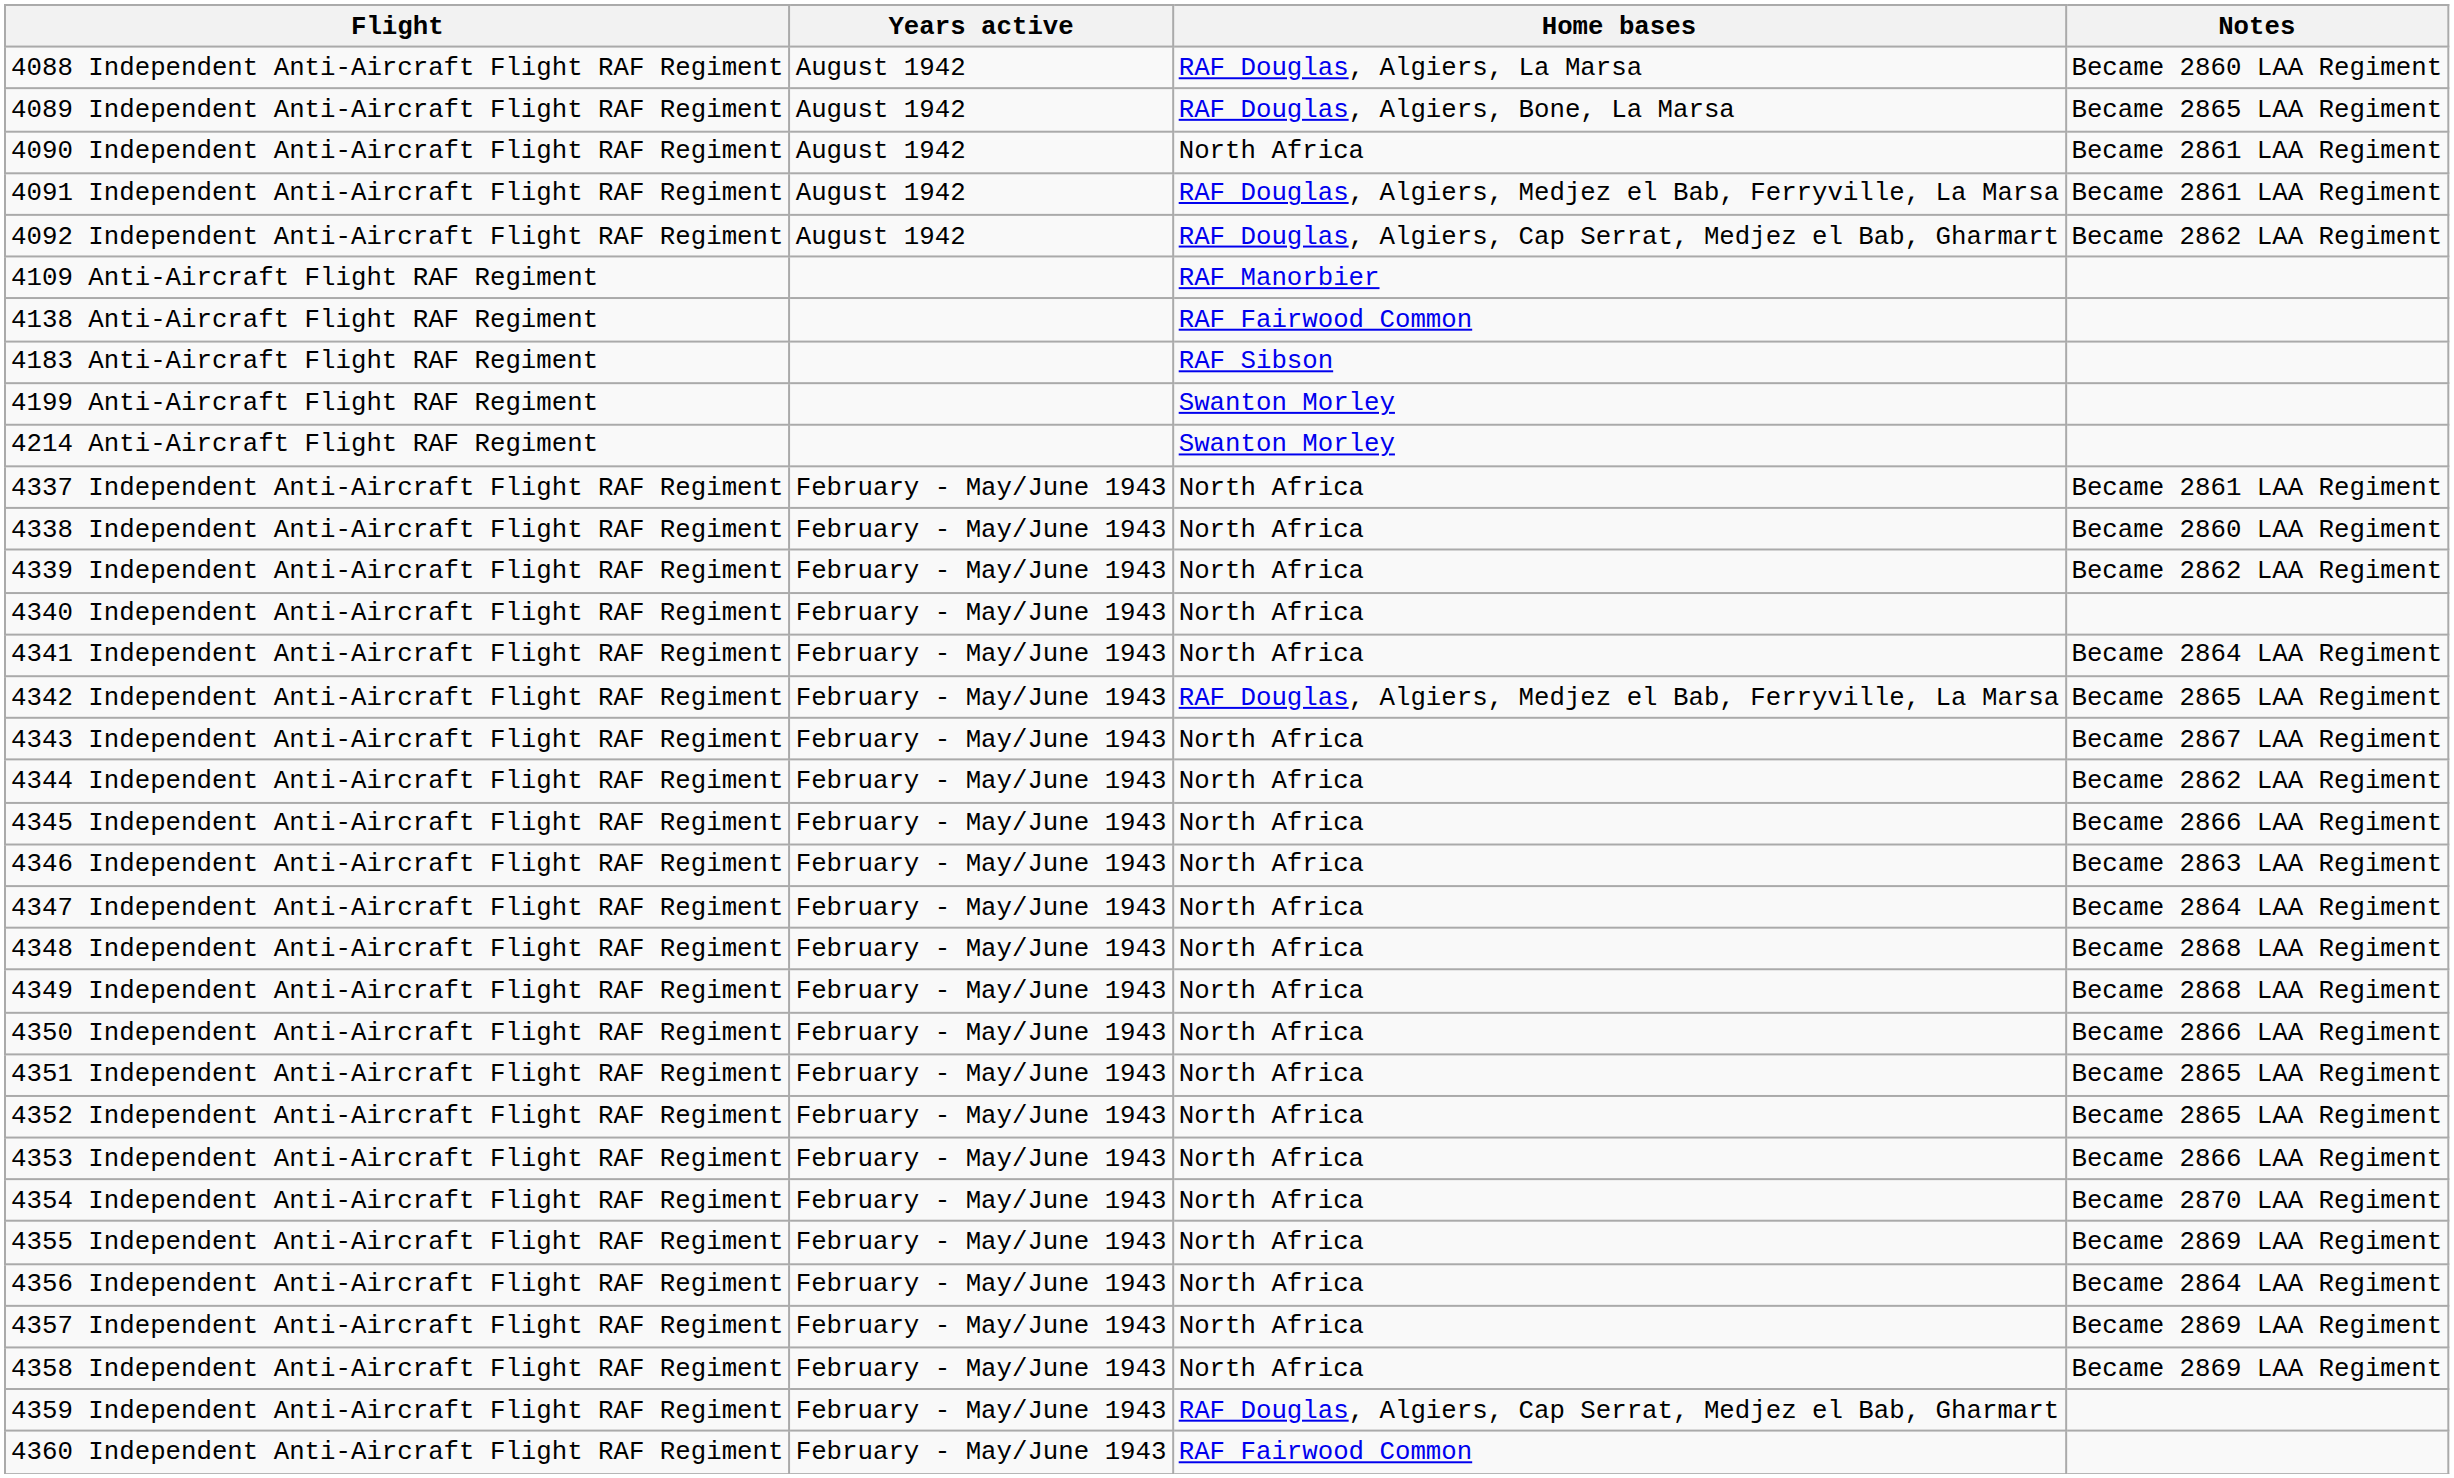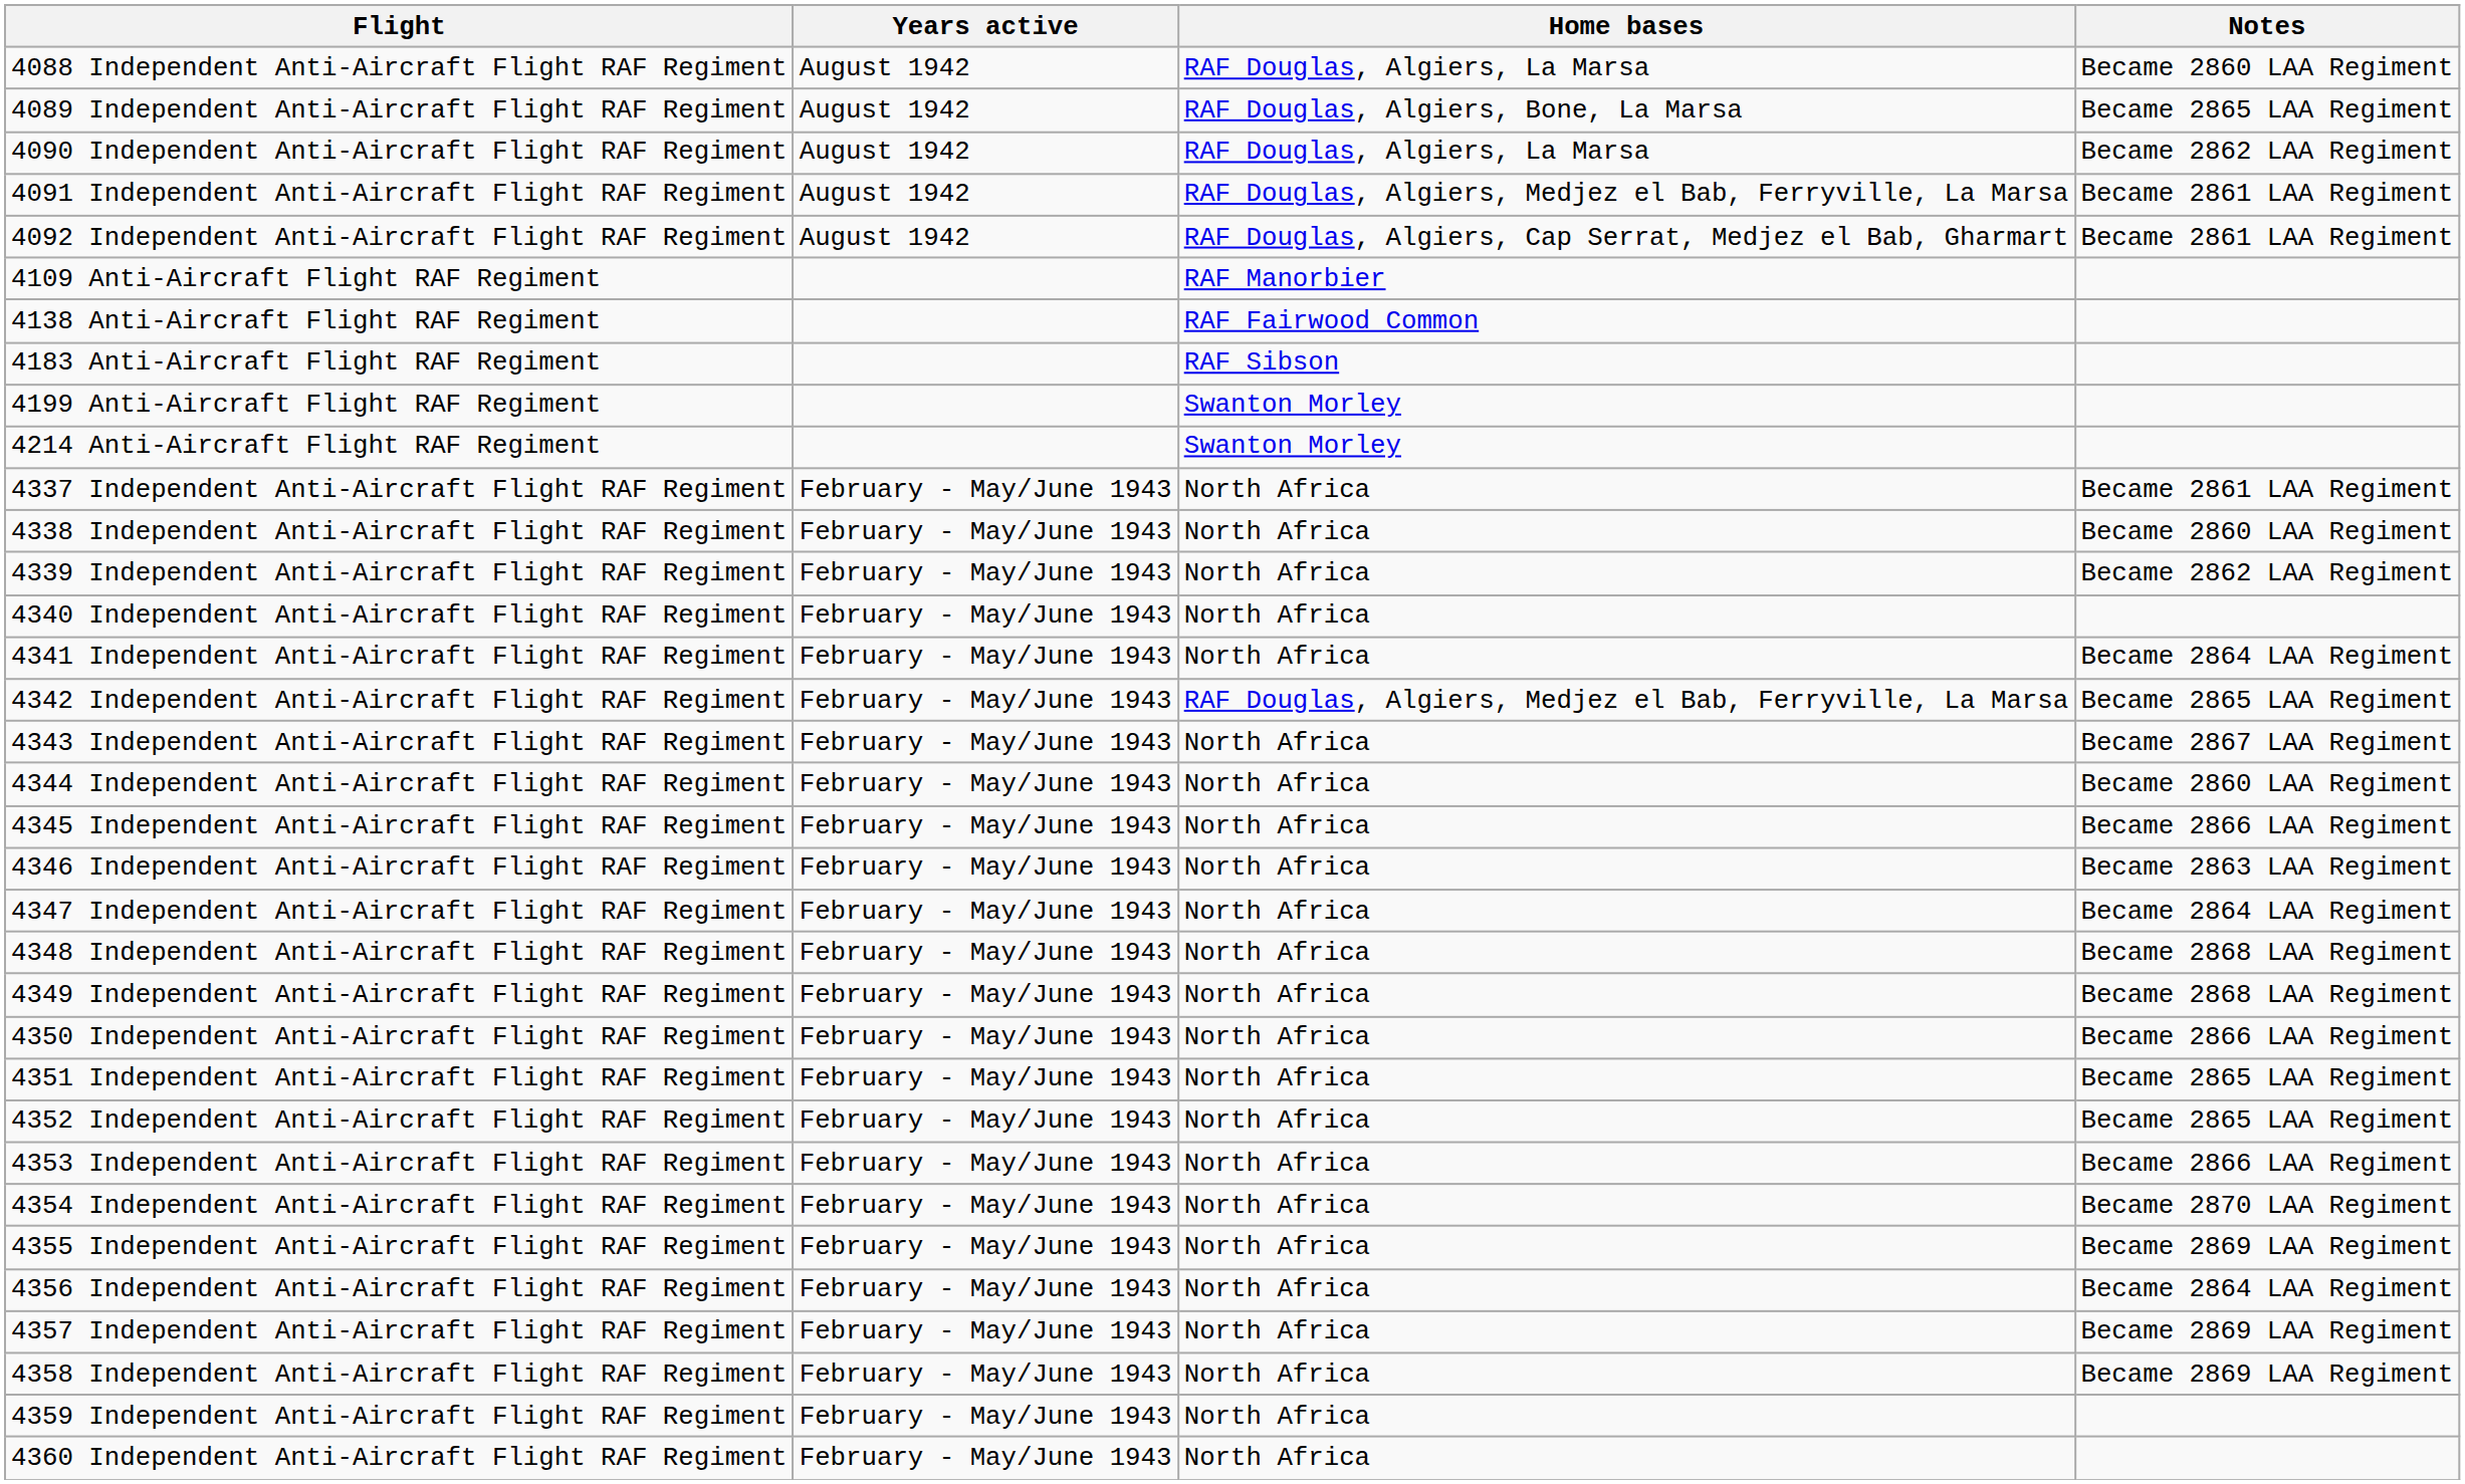4090 Independent Anti-Aircraft Flight RAF Regiment | Home bases: North Africa -> RAF Douglas, Algiers, La Marsa
4090 Independent Anti-Aircraft Flight RAF Regiment | Notes: Became 2861 LAA Regiment -> Became 2862 LAA Regiment
4092 Independent Anti-Aircraft Flight RAF Regiment | Notes: Became 2862 LAA Regiment -> Became 2861 LAA Regiment
4344 Independent Anti-Aircraft Flight RAF Regiment | Notes: Became 2862 LAA Regiment -> Became 2860 LAA Regiment
4359 Independent Anti-Aircraft Flight RAF Regiment | Home bases: RAF Douglas, Algiers, Cap Serrat, Medjez el Bab, Gharmart -> North Africa
4360 Independent Anti-Aircraft Flight RAF Regiment | Home bases: RAF Fairwood Common -> North Africa
